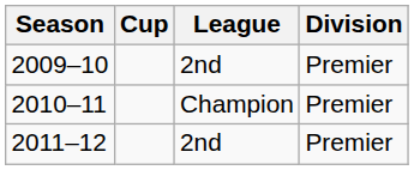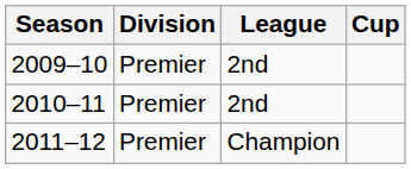columns swapped: Division <-> Cup
2010–11 | League: Champion -> 2nd
2011–12 | League: 2nd -> Champion
